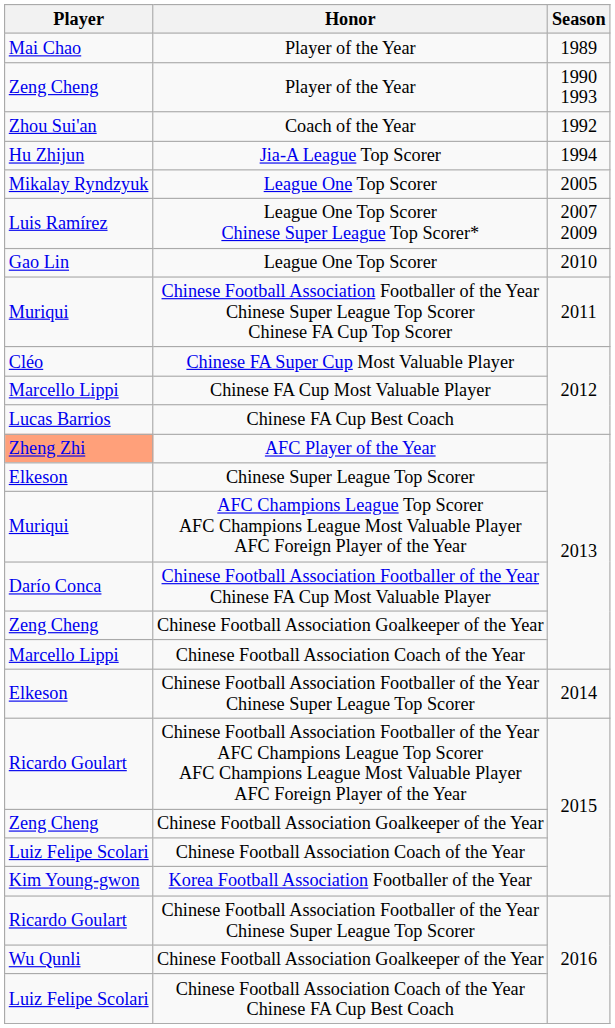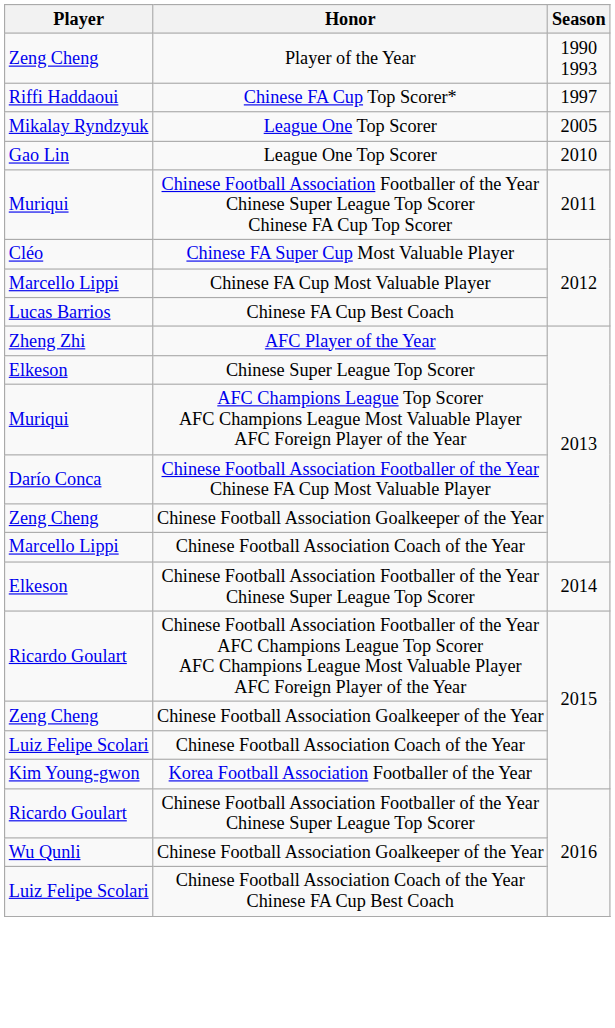- row: Mai Chao | Player of the Year | 1989
- row: Zhou Sui'an | Coach of the Year | 1992
- row: Hu Zhijun | Jia-A League Top Scorer | 1994
+ row: Riffi Haddaoui | Chinese FA Cup Top Scorer* | 1997
- row: Luis Ramírez | League One Top Scorer Chinese Super League Top Scorer* | 2007 2009
AFC Player of the Year | Player: lightsalmon background -> no background
